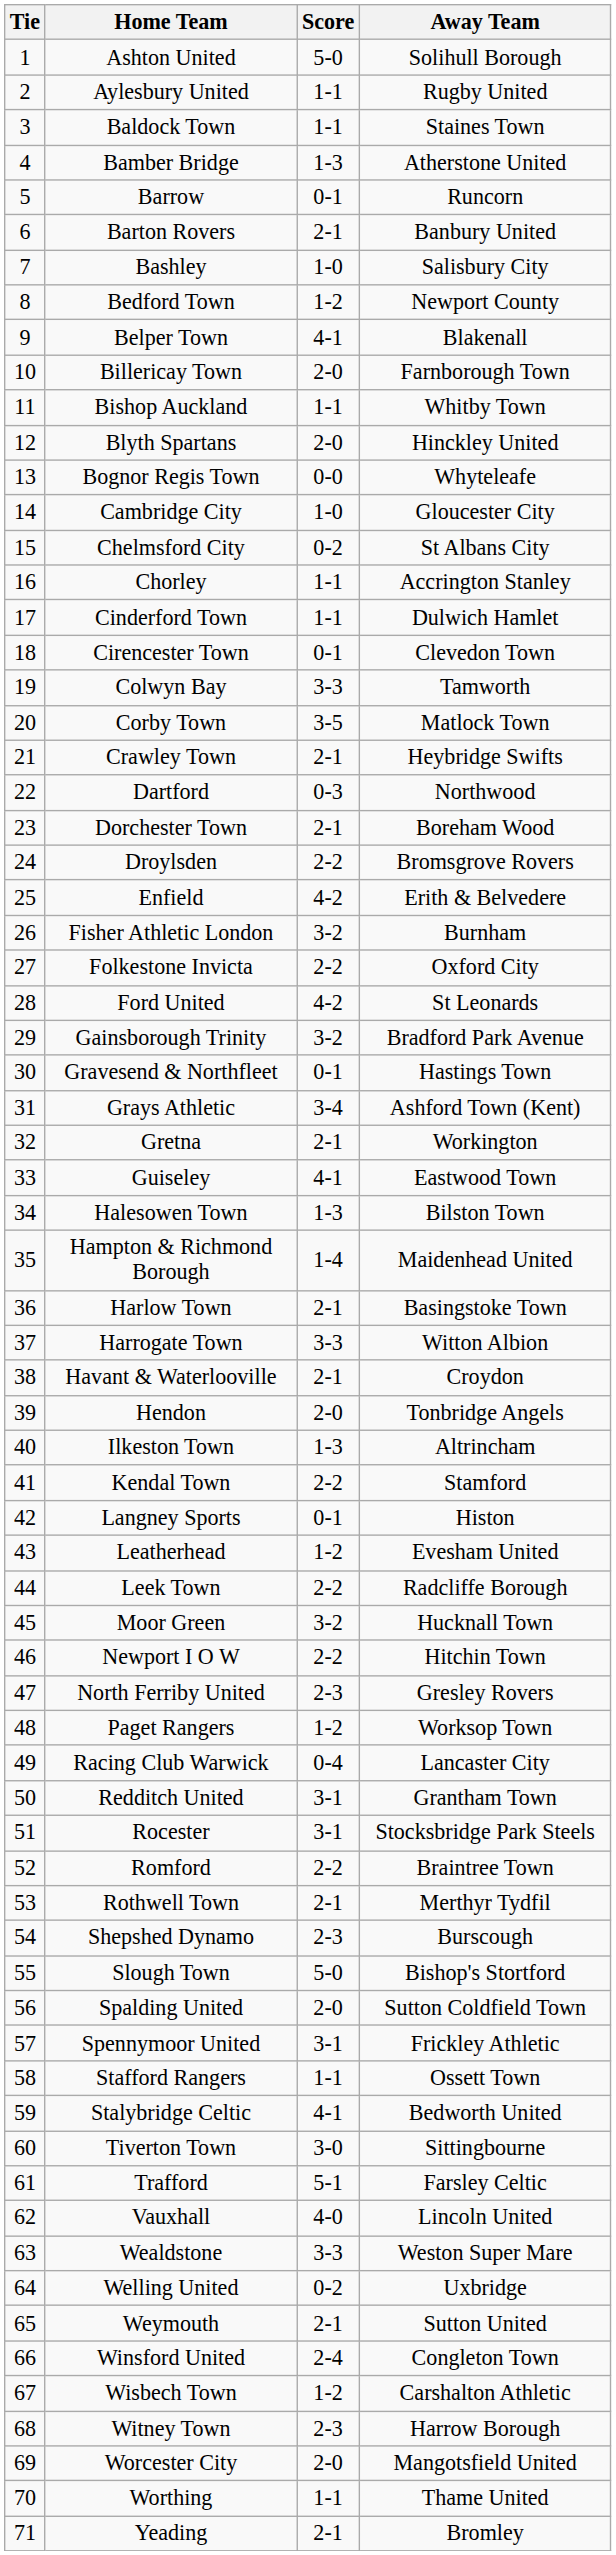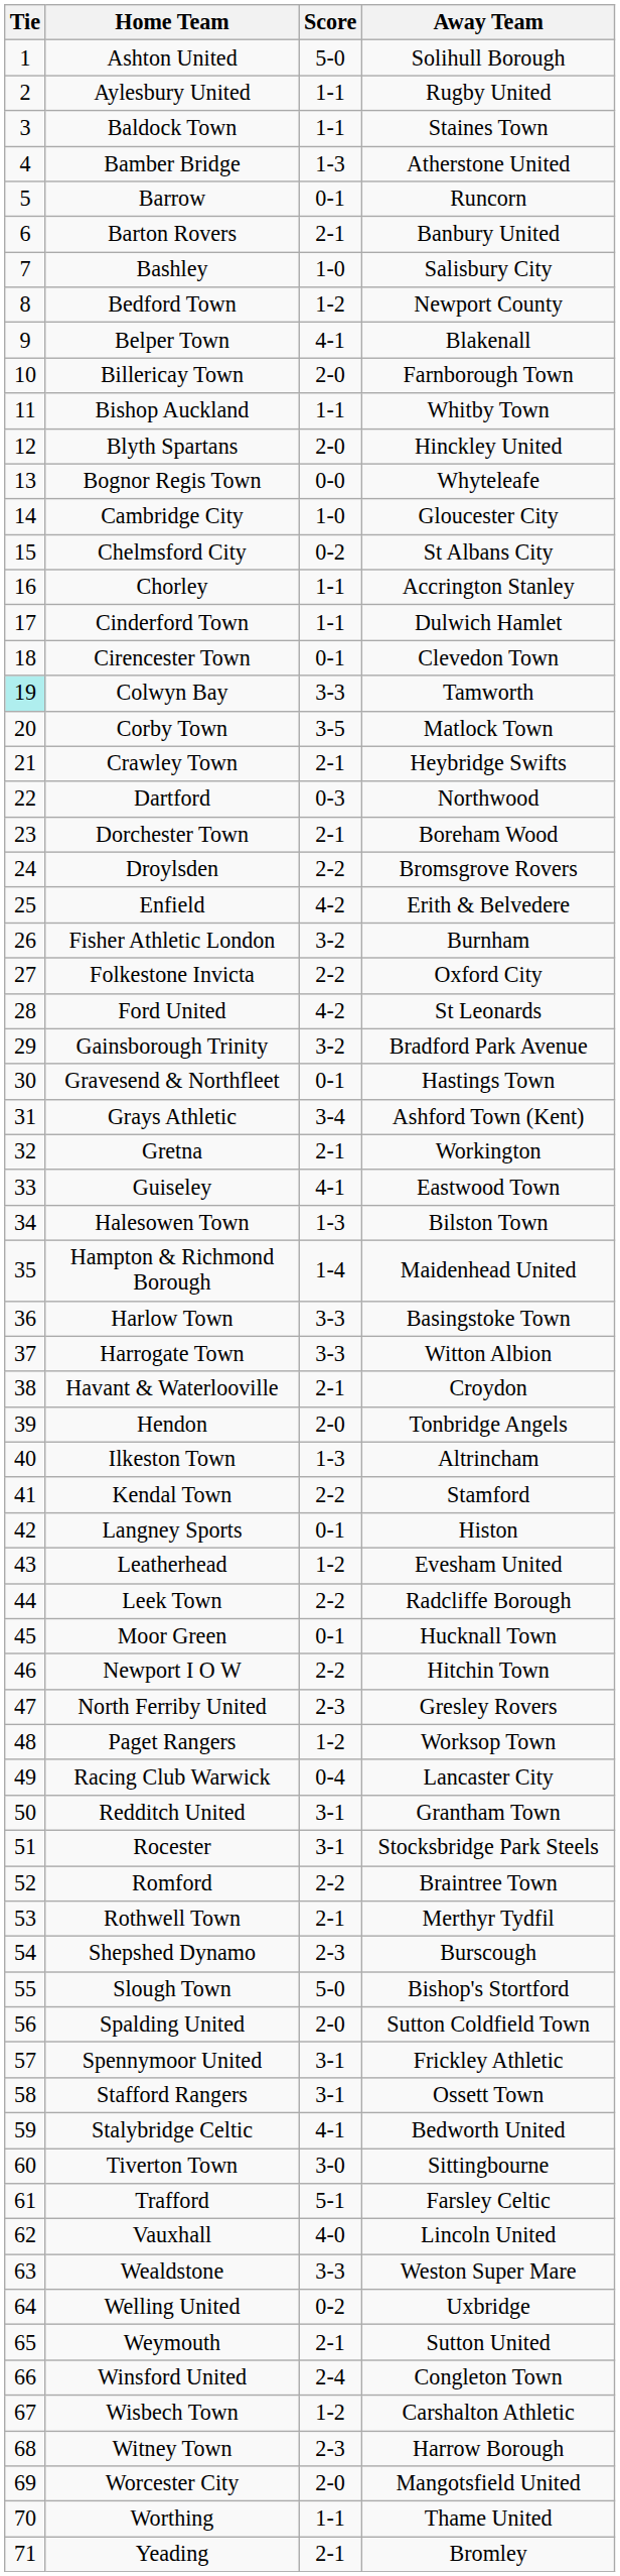Colwyn Bay | Tie: no background -> paleturquoise background
Harlow Town | Score: 2-1 -> 3-3
Moor Green | Score: 3-2 -> 0-1
Stafford Rangers | Score: 1-1 -> 3-1
